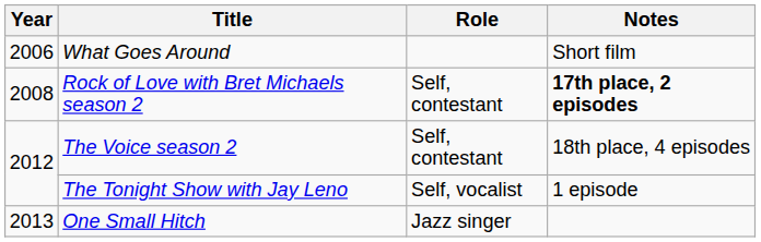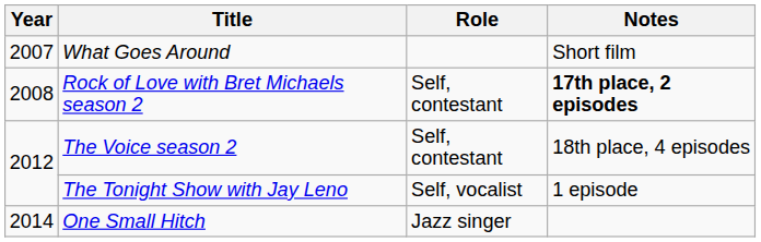What Goes Around | Year: 2006 -> 2007
One Small Hitch | Year: 2013 -> 2014
